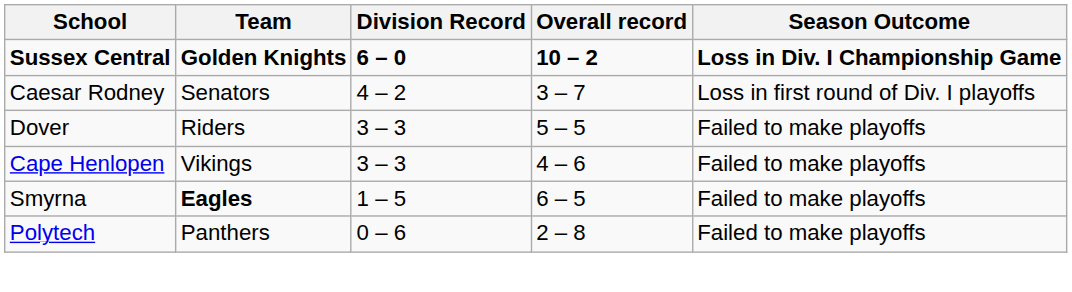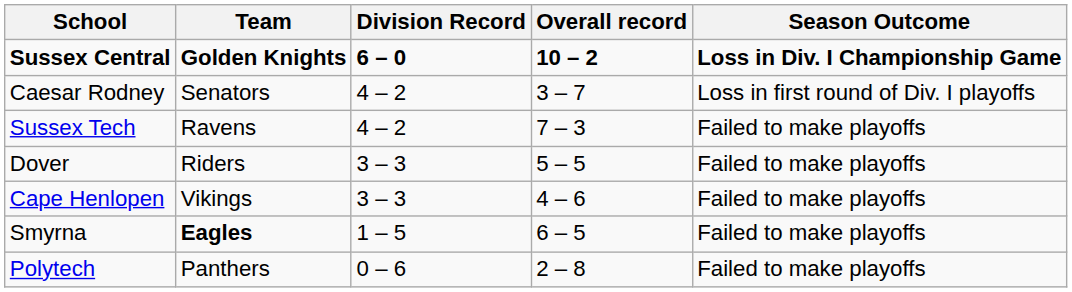+ row: Sussex Tech | Ravens | 4 – 2 | 7 – 3 | Failed to make playoffs
